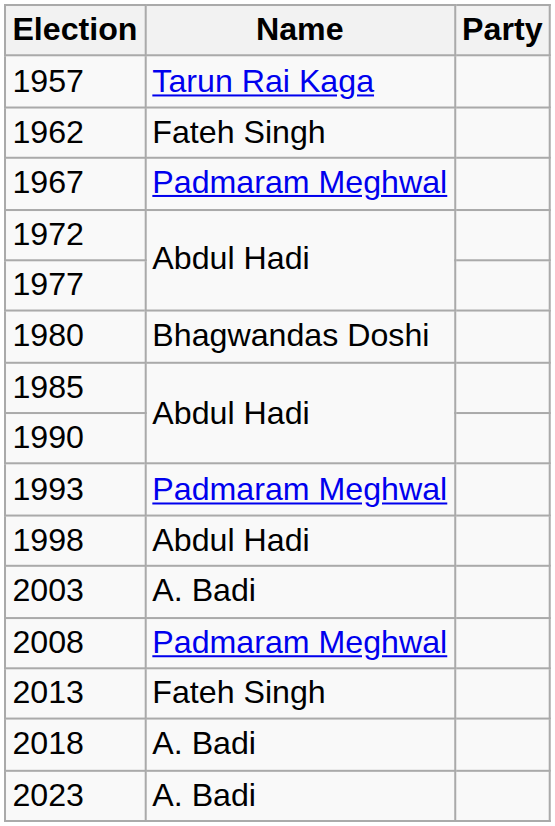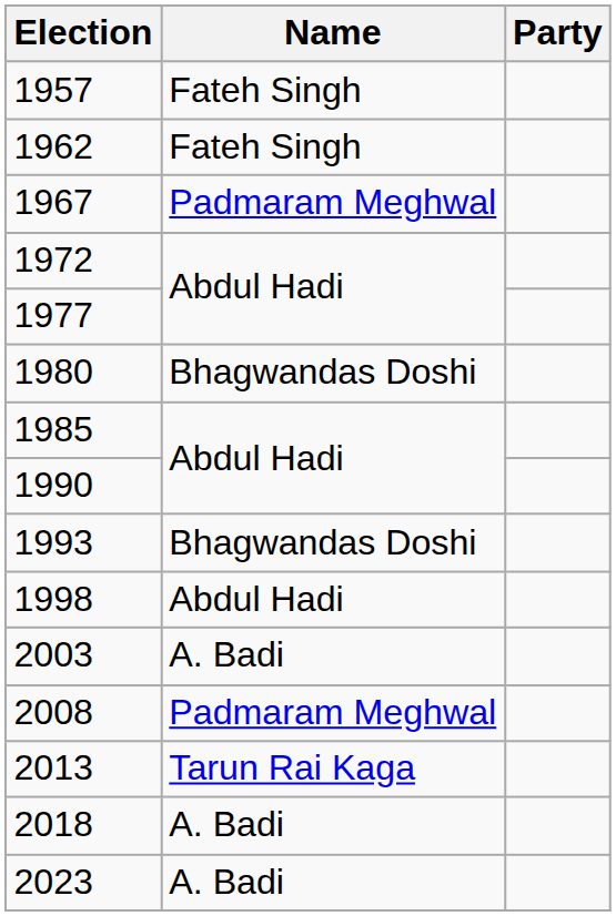1957 | Name: Tarun Rai Kaga -> Fateh Singh
1993 | Name: Padmaram Meghwal -> Bhagwandas Doshi
2013 | Name: Fateh Singh -> Tarun Rai Kaga
